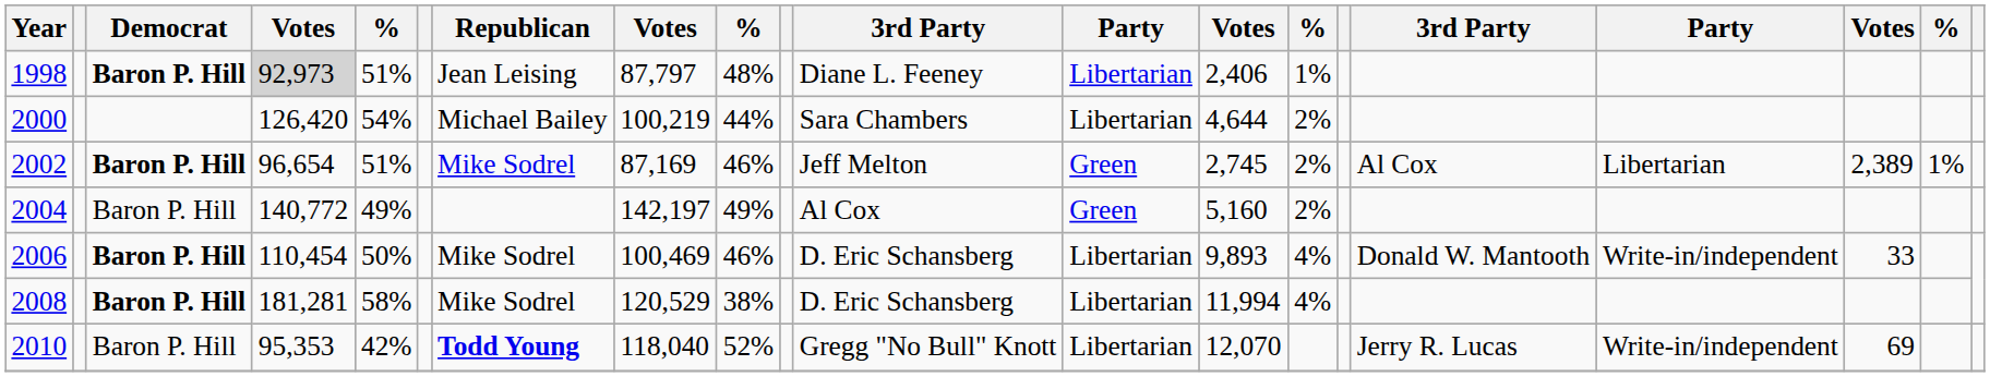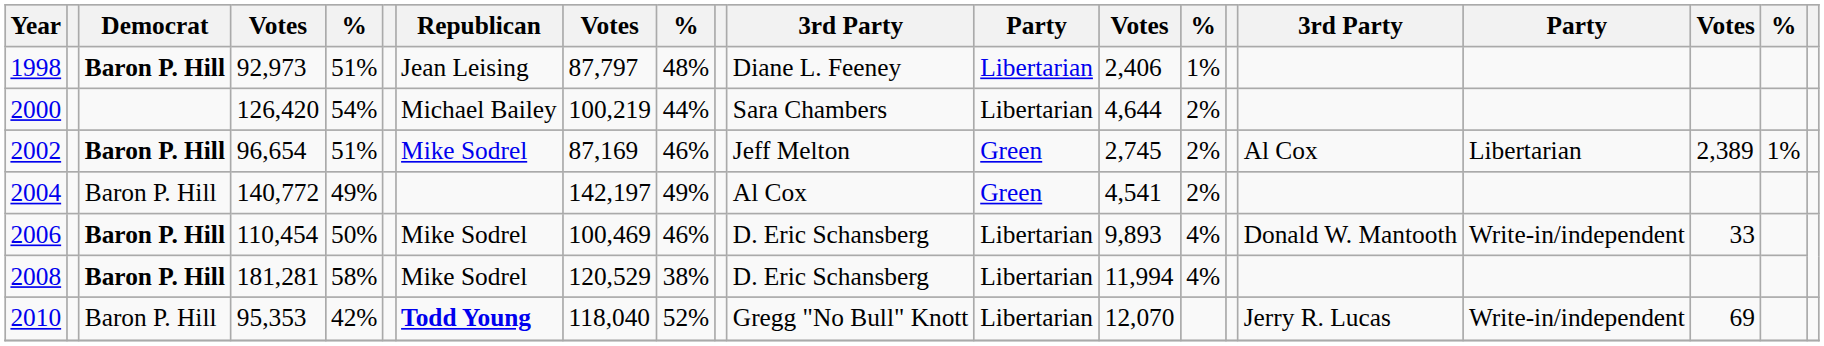1998 | column 4: lightgrey background -> no background
2004 | column 13: 5,160 -> 4,541
